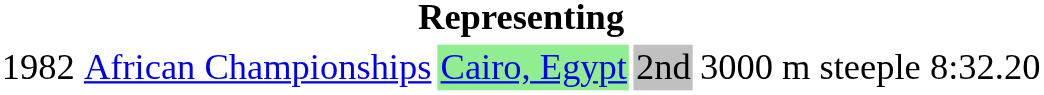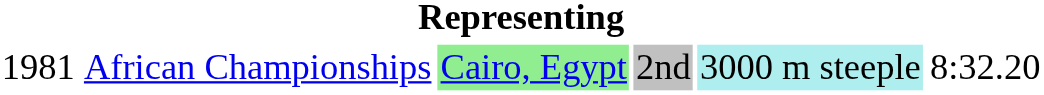African Championships | column 1: 1982 -> 1981
African Championships | column 5: no background -> paleturquoise background
